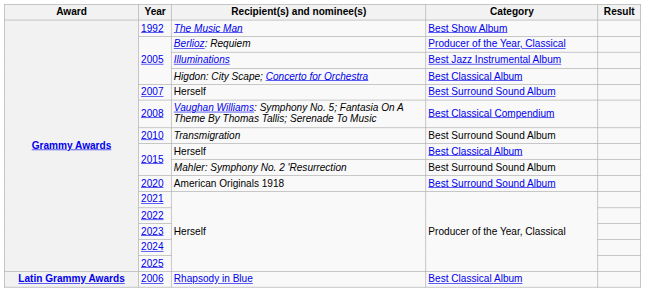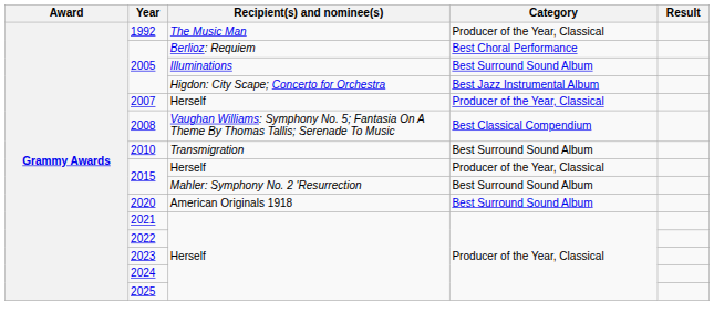1992 | Category: Best Show Album -> Producer of the Year, Classical
2005 / Berlioz: Requiem | Category: Producer of the Year, Classical -> Best Choral Performance
2005 / Illuminations | Category: Best Jazz Instrumental Album -> Best Surround Sound Album
2005 / Higdon: City Scape; Concerto for Orchestra | Category: Best Classical Album -> Best Jazz Instrumental Album
2007 | Category: Best Surround Sound Album -> Producer of the Year, Classical
2015 / Herself | Category: Best Classical Album -> Producer of the Year, Classical
- row: Latin Grammy Awards | 2006 | Rhapsody in Blue | Best Classical Album
